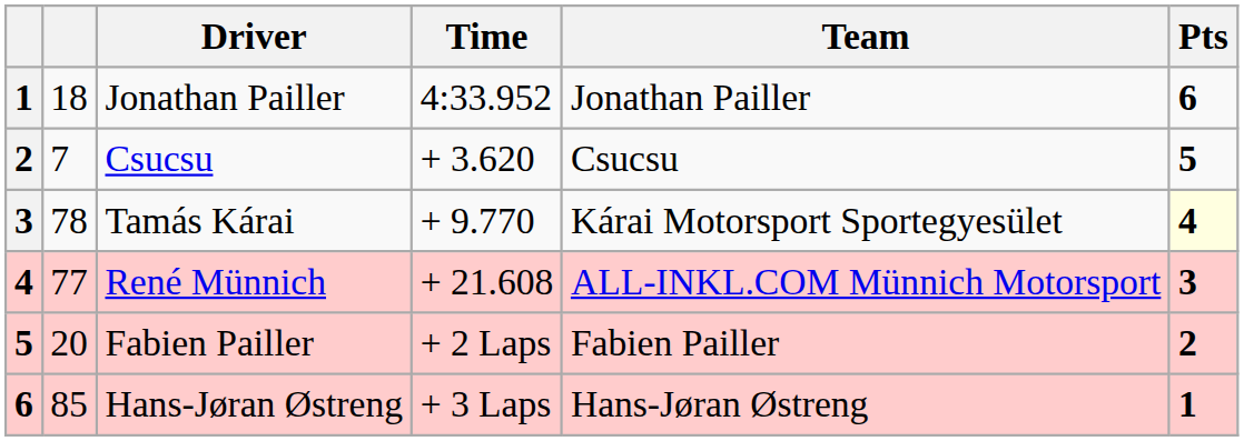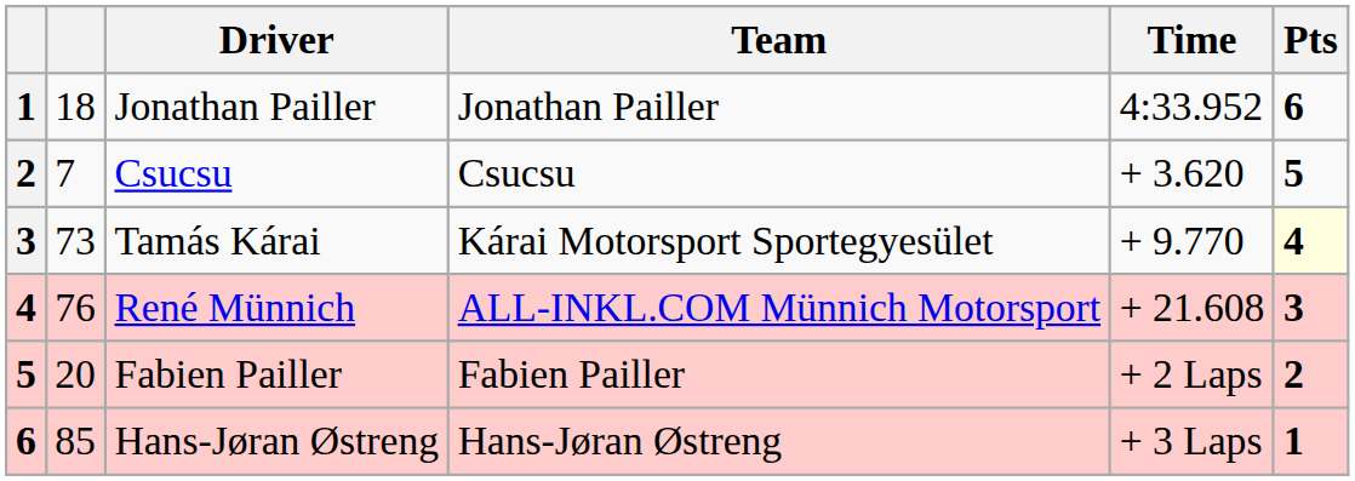columns swapped: Team <-> Time
Tamás Kárai | column 2: 78 -> 73
René Münnich | column 2: 77 -> 76
